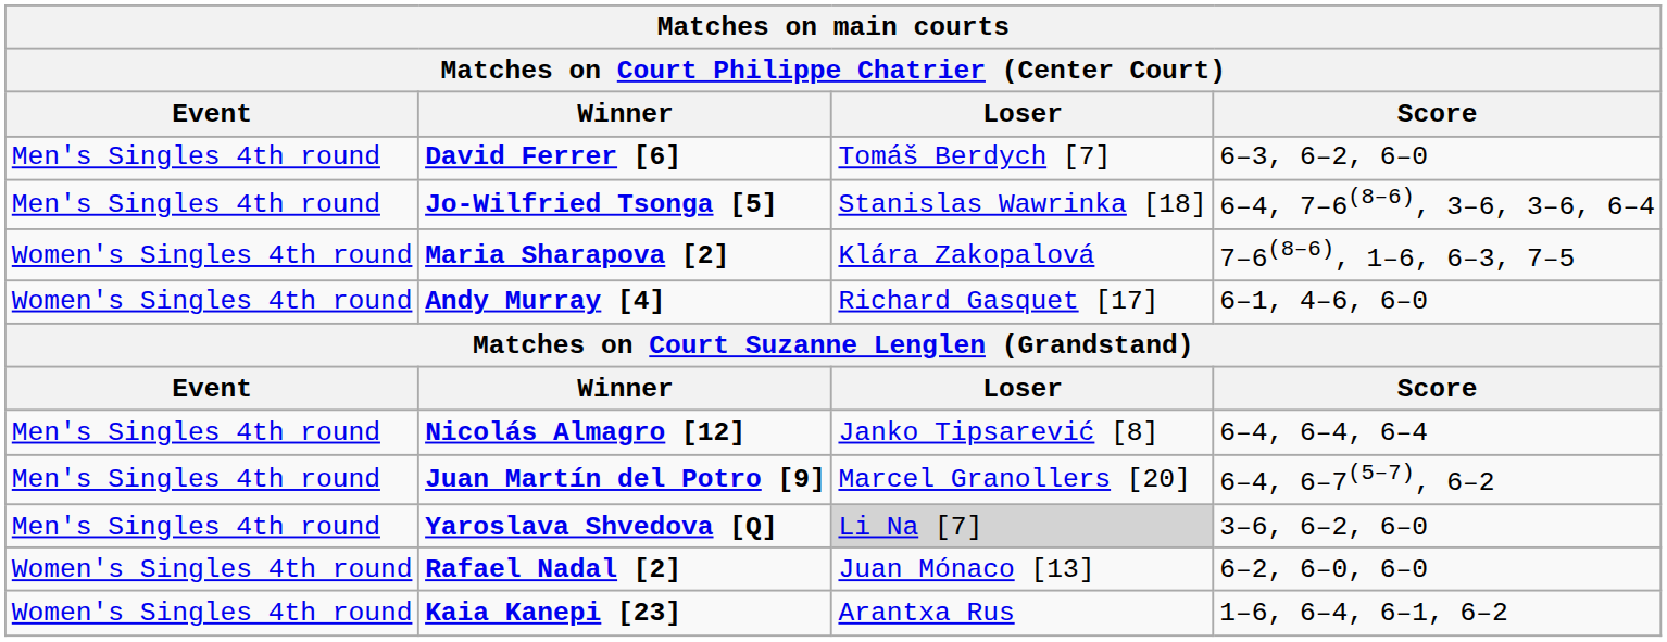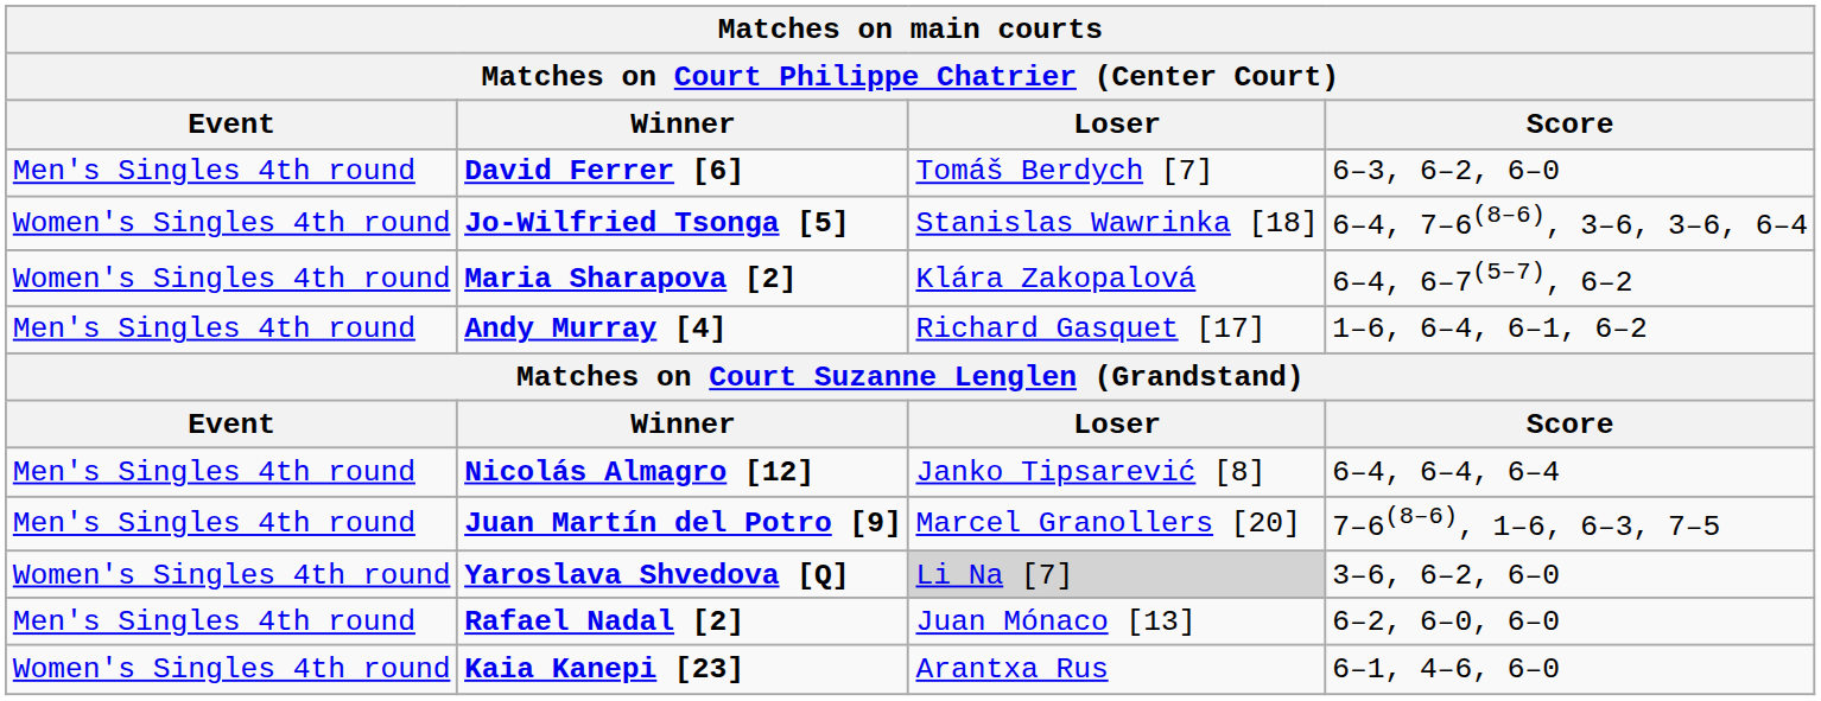Jo-Wilfried Tsonga [5] | Event: Men's Singles 4th round -> Women's Singles 4th round
Maria Sharapova [2] | Score: 7–6(8–6), 1–6, 6–3, 7–5 -> 6–4, 6–7(5–7), 6–2
Andy Murray [4] | Event: Women's Singles 4th round -> Men's Singles 4th round
Andy Murray [4] | Score: 6–1, 4–6, 6–0 -> 1–6, 6–4, 6–1, 6–2
Juan Martín del Potro [9] | Score: 6–4, 6–7(5–7), 6–2 -> 7–6(8–6), 1–6, 6–3, 7–5
Yaroslava Shvedova [Q] | Event: Men's Singles 4th round -> Women's Singles 4th round
Rafael Nadal [2] | Event: Women's Singles 4th round -> Men's Singles 4th round
Kaia Kanepi [23] | Score: 1–6, 6–4, 6–1, 6–2 -> 6–1, 4–6, 6–0
